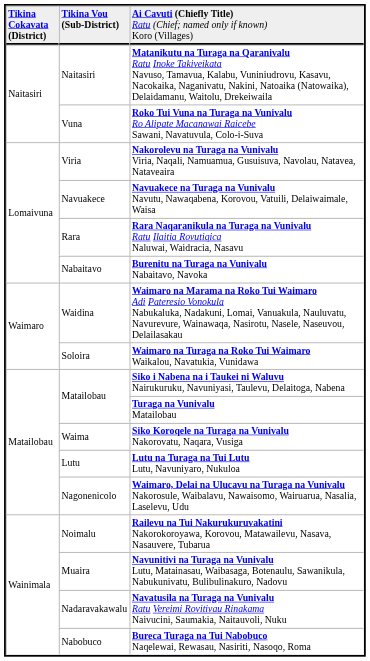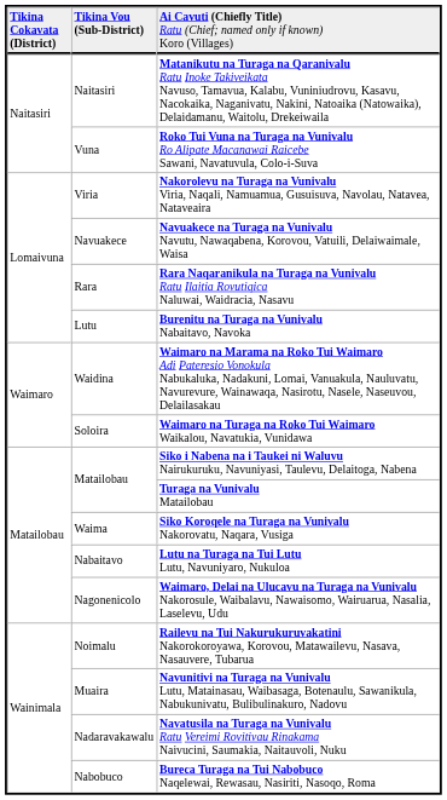Burenitu na Turaga na Vunivalu Nabaitavo, Navoka | column 2: Nabaitavo -> Lutu
Lutu na Turaga na Tui Lutu Lutu, Navuniyaro, Nukuloa | column 2: Lutu -> Nabaitavo
